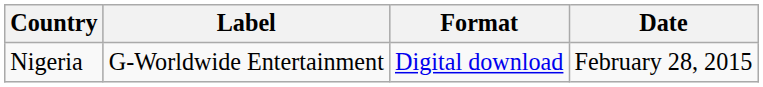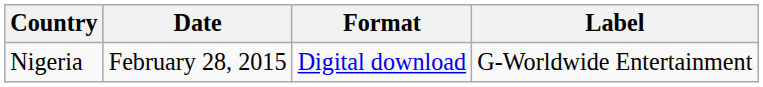columns swapped: Date <-> Label
